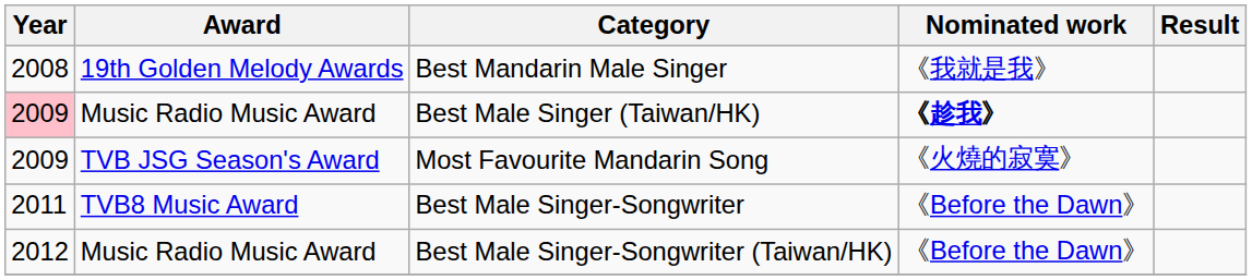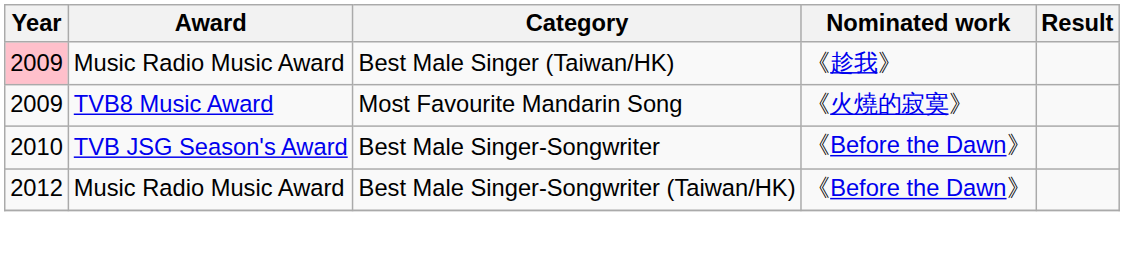- row: 2008 | 19th Golden Melody Awards | Best Mandarin Male Singer | 《我就是我》
Best Male Singer (Taiwan/HK) | Nominated work: bold -> normal
Most Favourite Mandarin Song | Award: TVB JSG Season's Award -> TVB8 Music Award
Best Male Singer-Songwriter | Year: 2011 -> 2010
Best Male Singer-Songwriter | Award: TVB8 Music Award -> TVB JSG Season's Award
